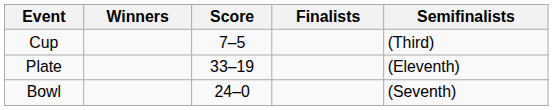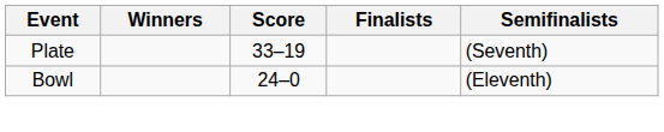- row: Cup | 7–5 | (Third)
Plate | Semifinalists: (Eleventh) -> (Seventh)
Bowl | Semifinalists: (Seventh) -> (Eleventh)
